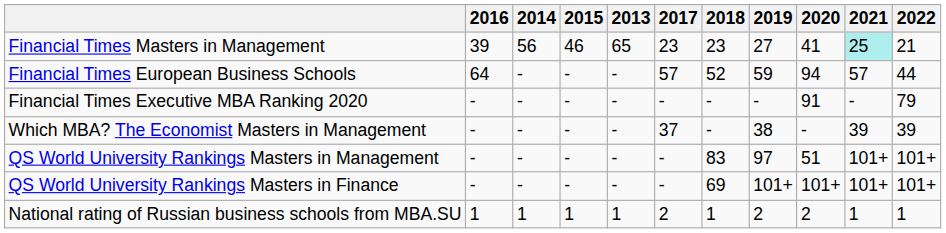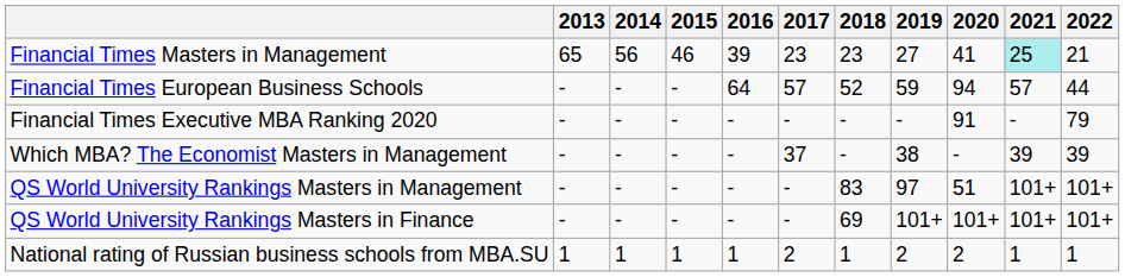columns swapped: 2013 <-> 2016
